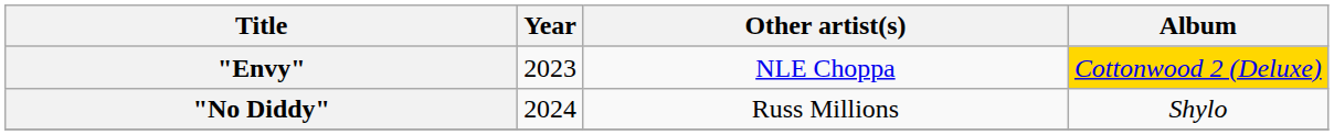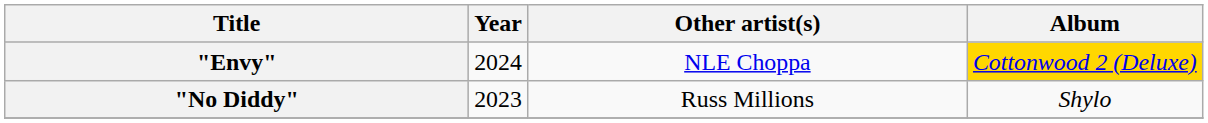"Envy" | Year: 2023 -> 2024
"No Diddy" | Year: 2024 -> 2023
